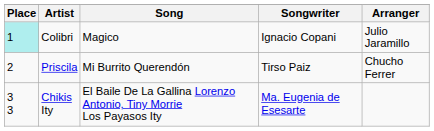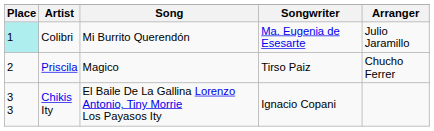Colibri | Song: Magico -> Mi Burrito Querendón
Colibri | Songwriter: Ignacio Copani -> Ma. Eugenia de Esesarte
Priscila | Song: Mi Burrito Querendón -> Magico
Chikis Ity | Songwriter: Ma. Eugenia de Esesarte -> Ignacio Copani
